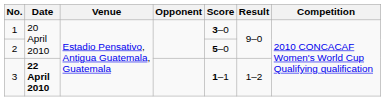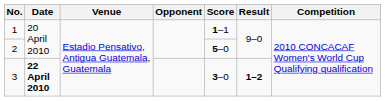1 | Score: 3–0 -> 1–1
3 | Score: 1–1 -> 3–0
3 | Result: normal -> bold
